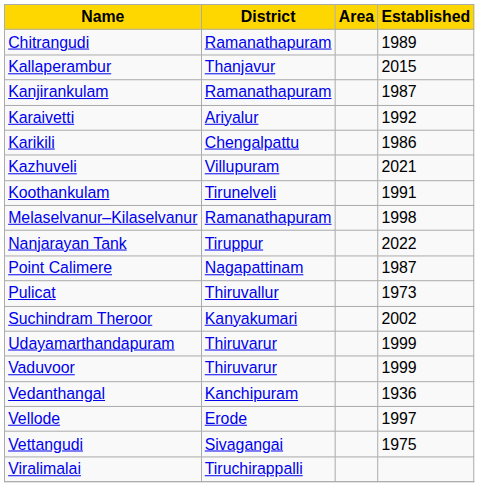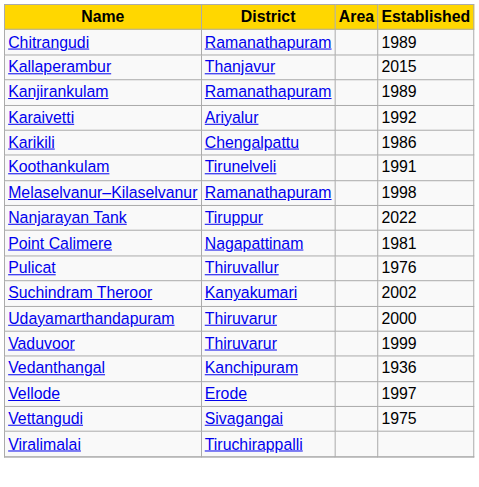Kanjirankulam | Established: 1987 -> 1989
- row: Kazhuveli | Villupuram | 2021
Point Calimere | Established: 1987 -> 1981
Pulicat | Established: 1973 -> 1976
Udayamarthandapuram | Established: 1999 -> 2000
